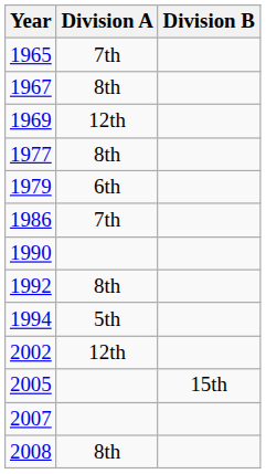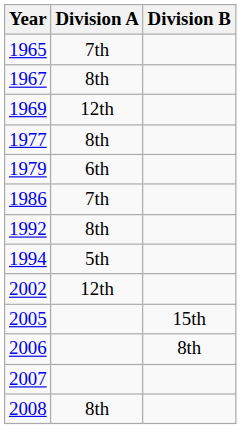- row: 1990
+ row: 2006 | 8th
